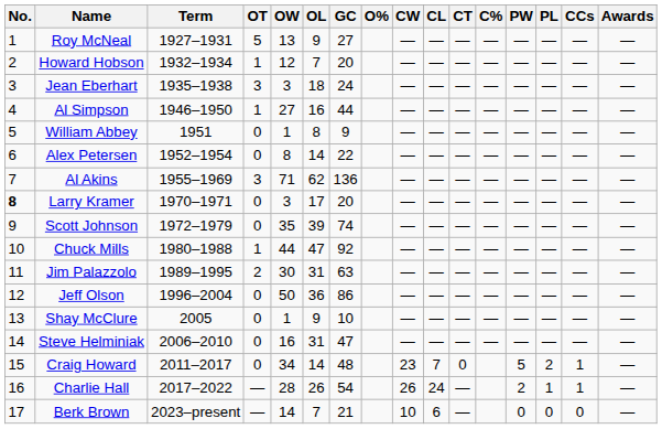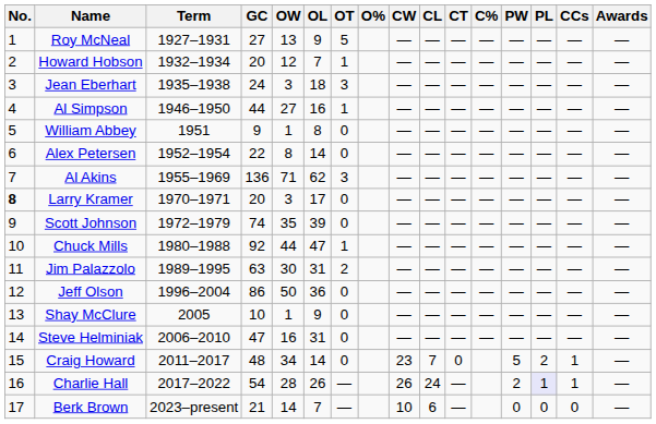columns swapped: GC <-> OT
Charlie Hall | PL: no background -> lavender background
